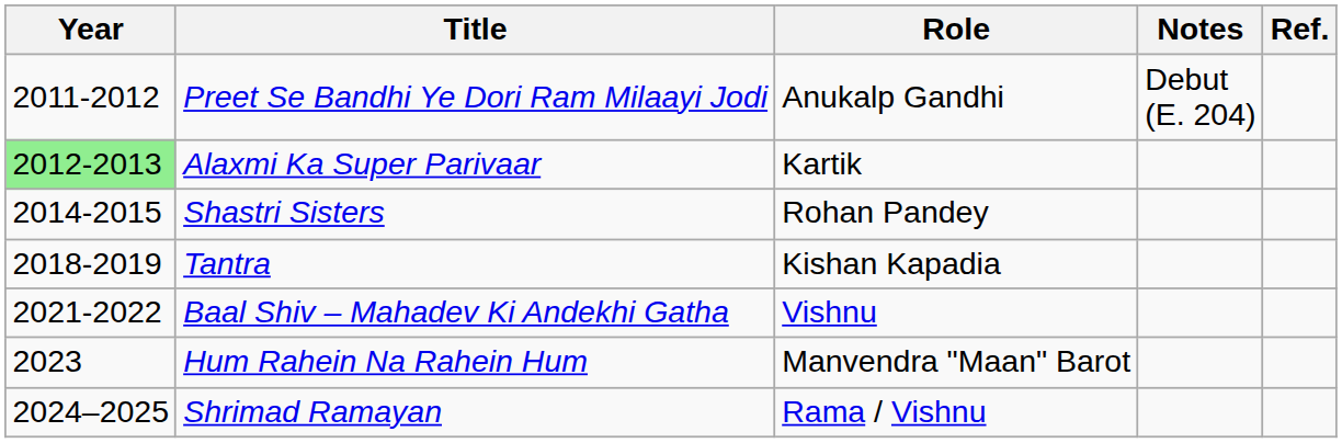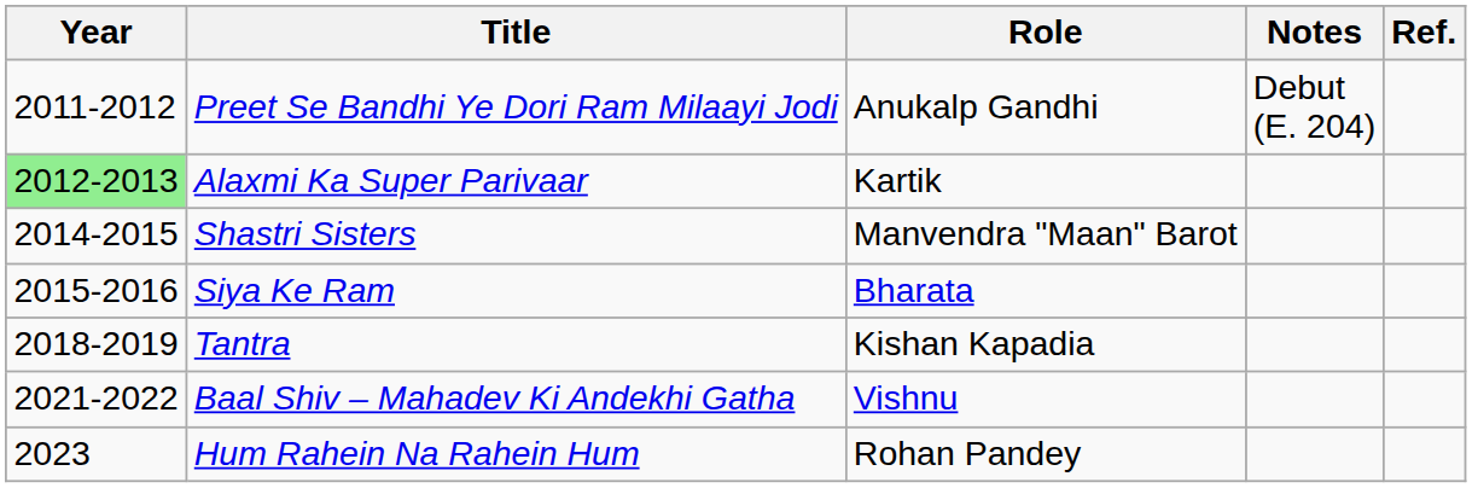Shastri Sisters | Role: Rohan Pandey -> Manvendra "Maan" Barot
+ row: 2015-2016 | Siya Ke Ram | Bharata
Hum Rahein Na Rahein Hum | Role: Manvendra "Maan" Barot -> Rohan Pandey
- row: 2024–2025 | Shrimad Ramayan | Rama / Vishnu
